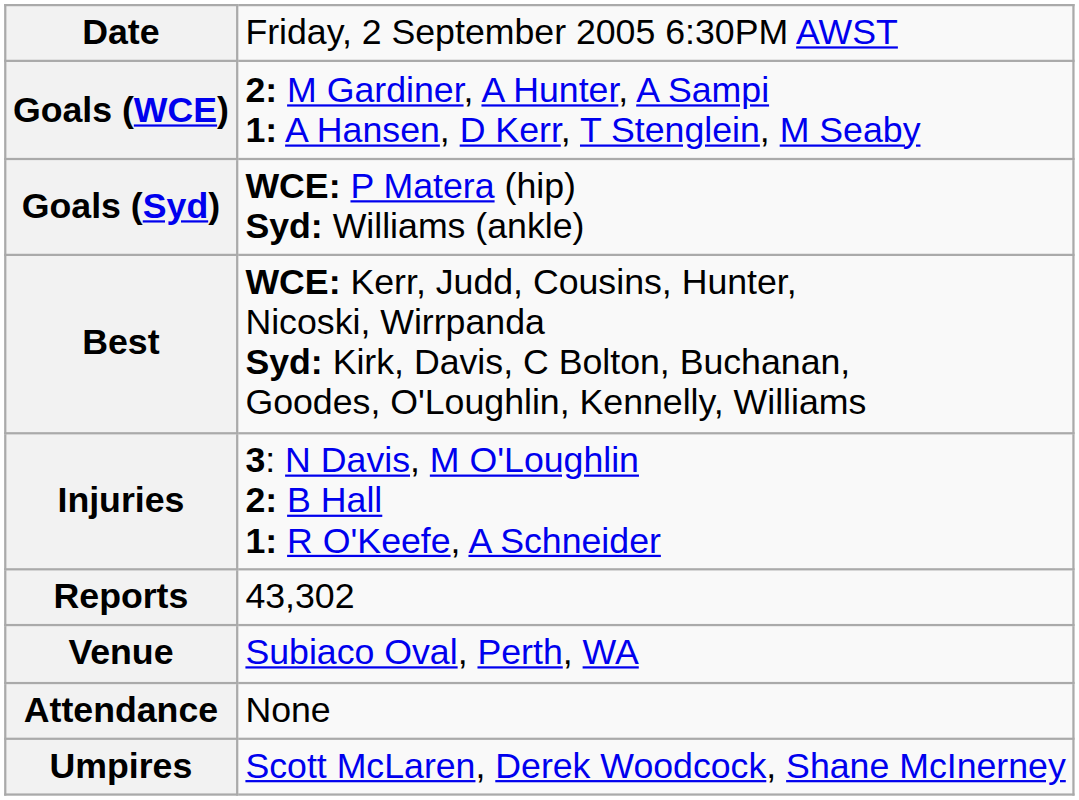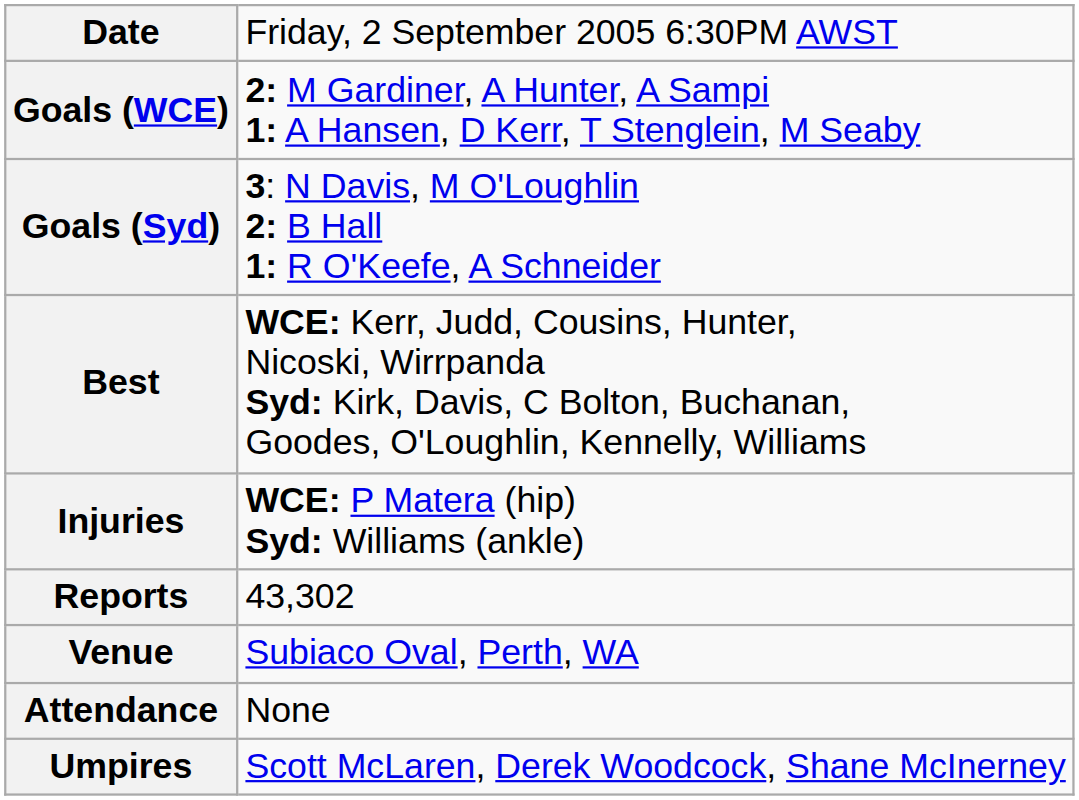Goals (Syd) | column 2: WCE: P Matera (hip) Syd: Williams (ankle) -> 3: N Davis, M O'Loughlin 2: B Hall 1: R O'Keefe, A Schneider
Injuries | column 2: 3: N Davis, M O'Loughlin 2: B Hall 1: R O'Keefe, A Schneider -> WCE: P Matera (hip) Syd: Williams (ankle)
